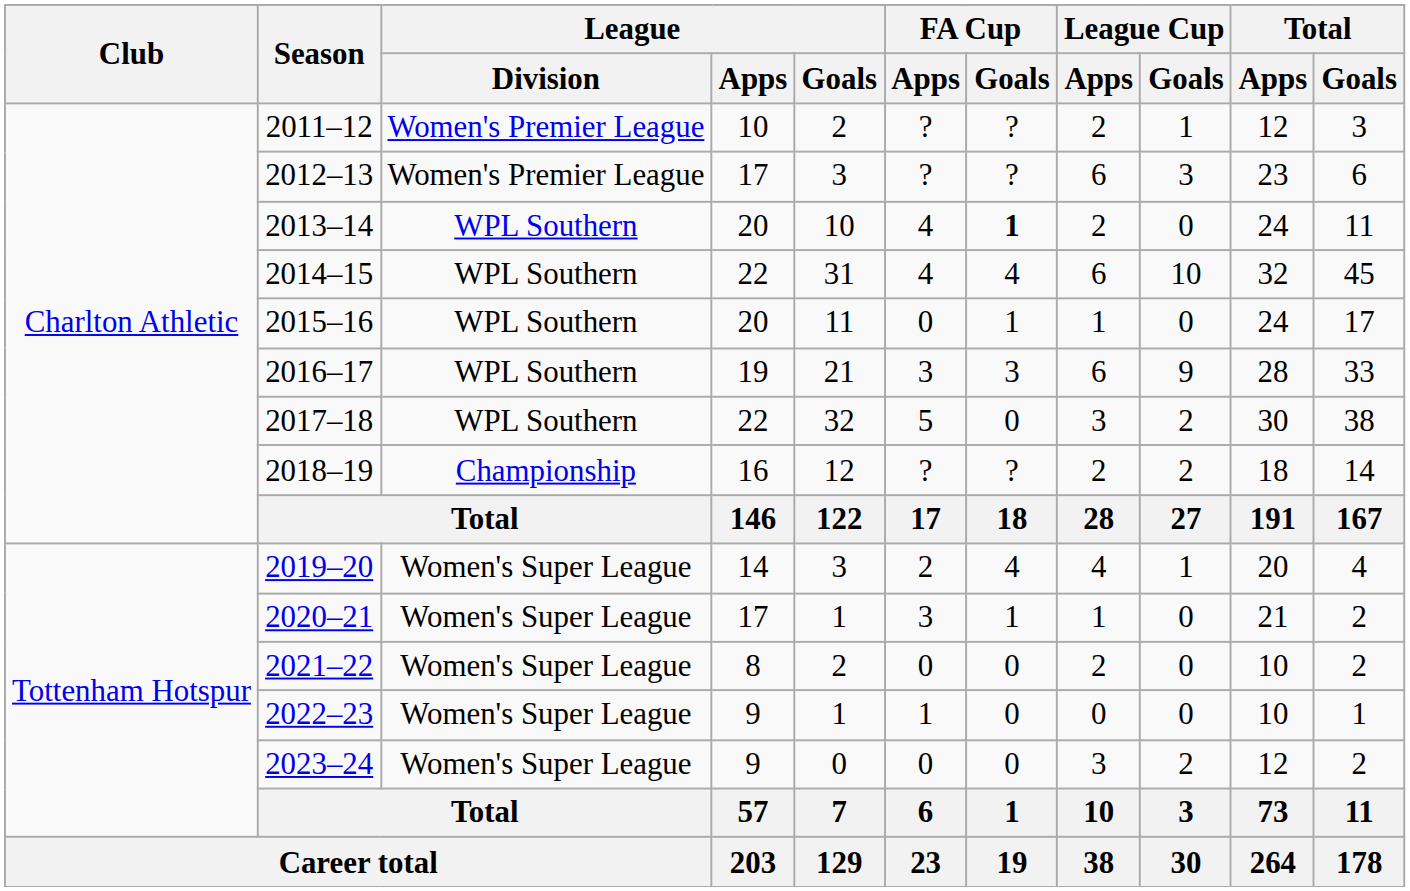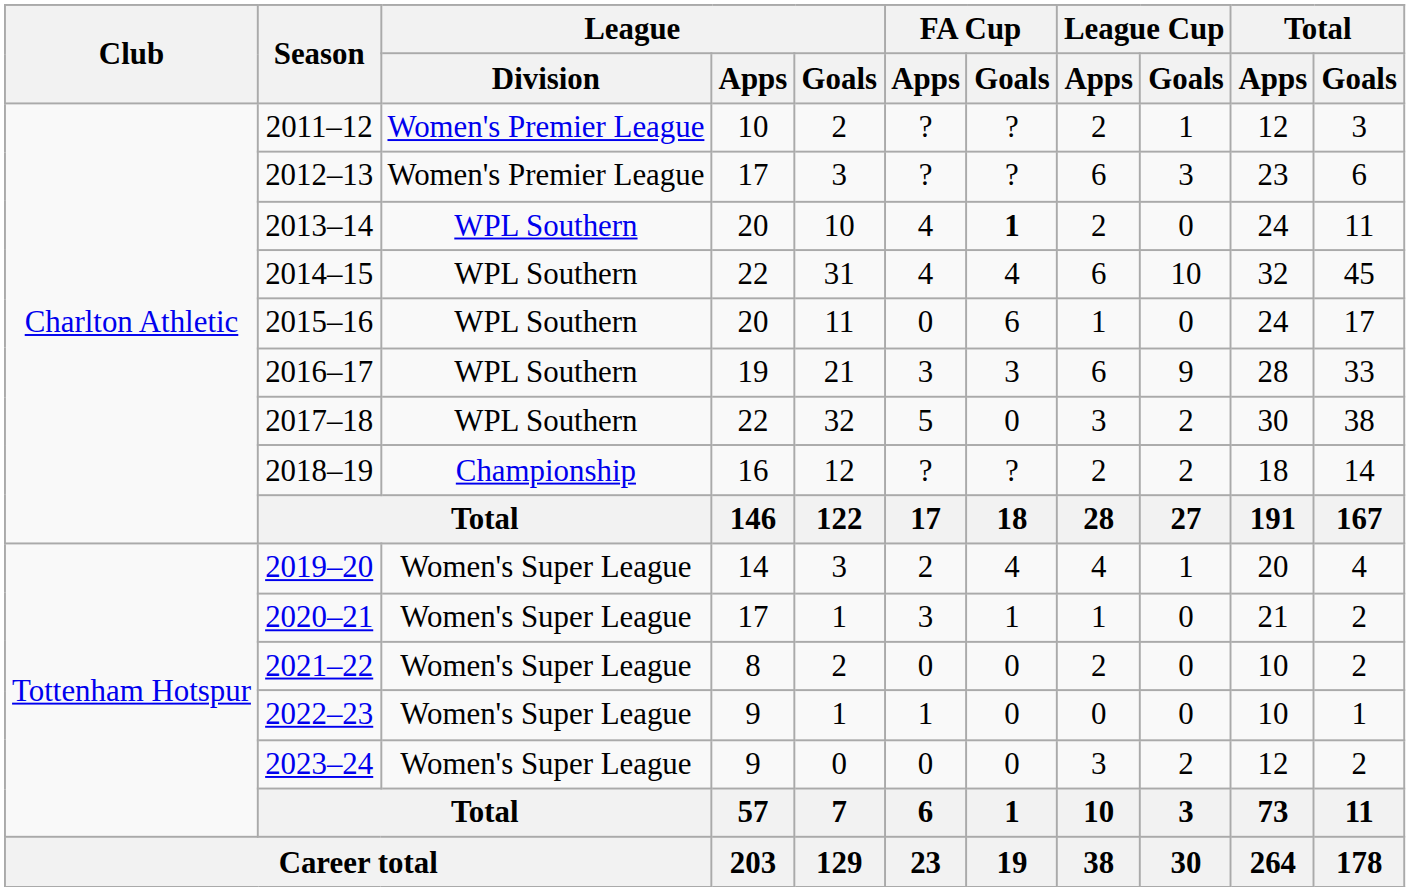2015–16 | FA Cup / Goals: 1 -> 6
